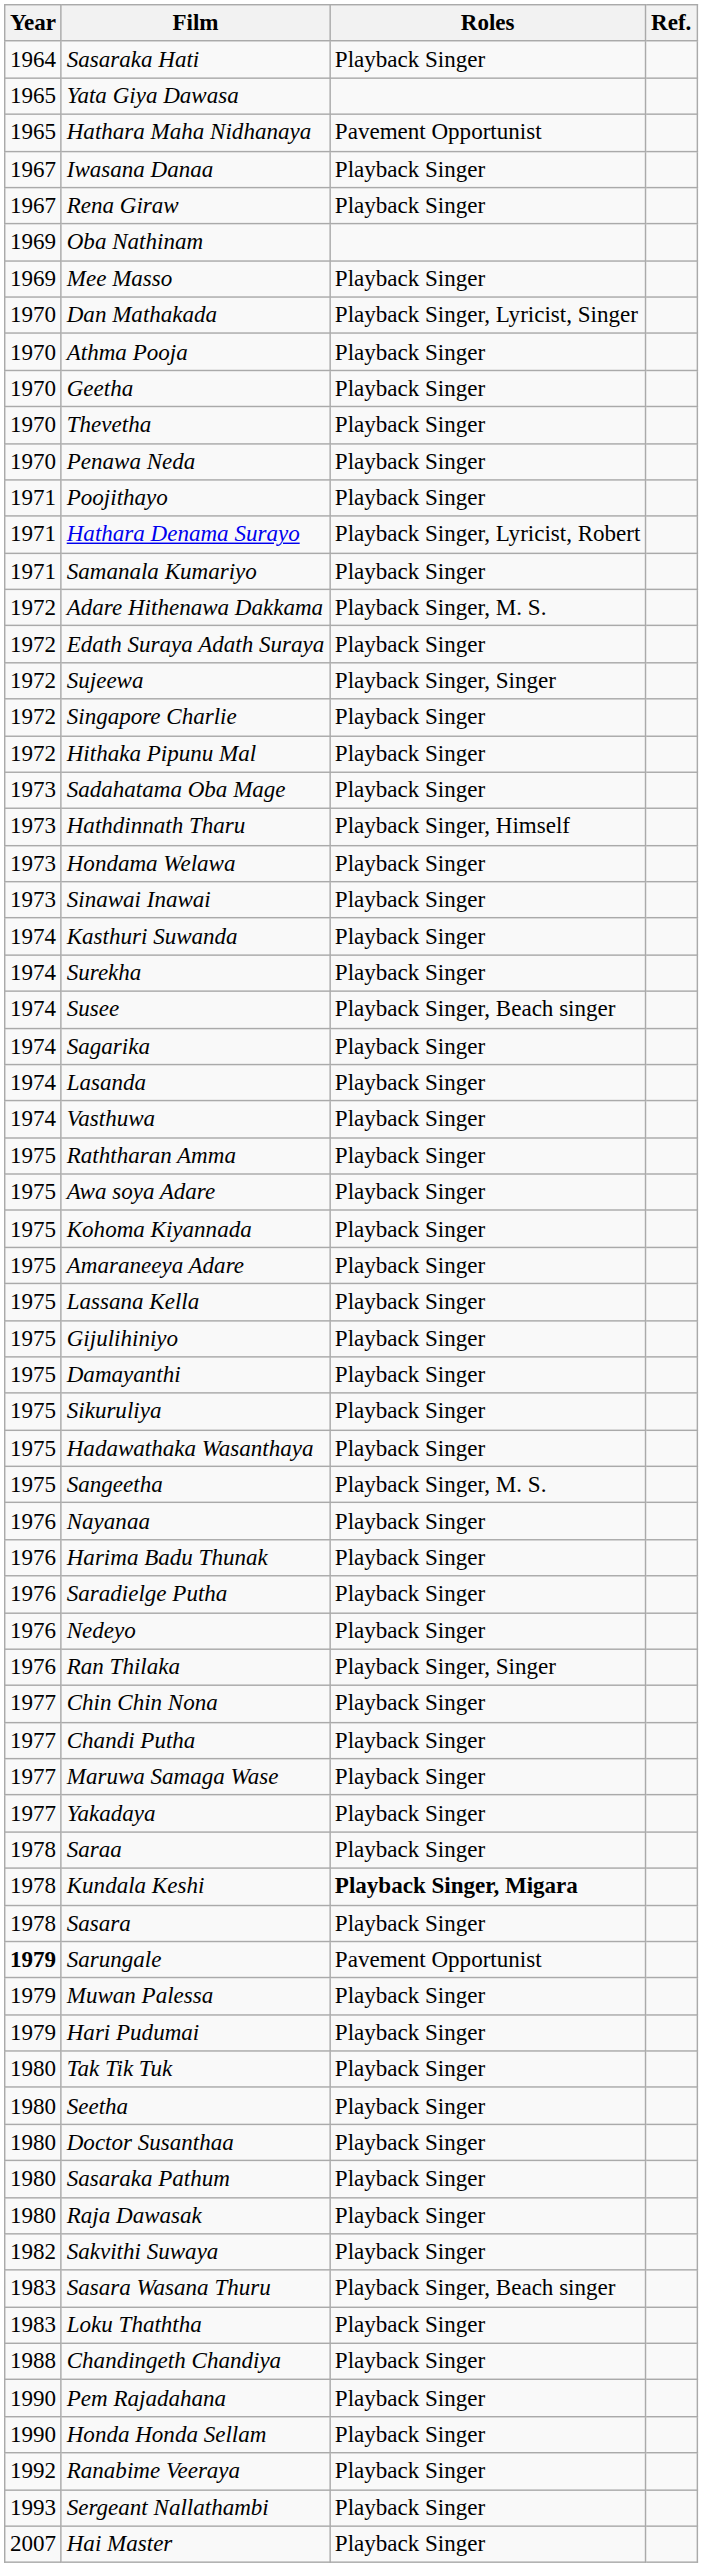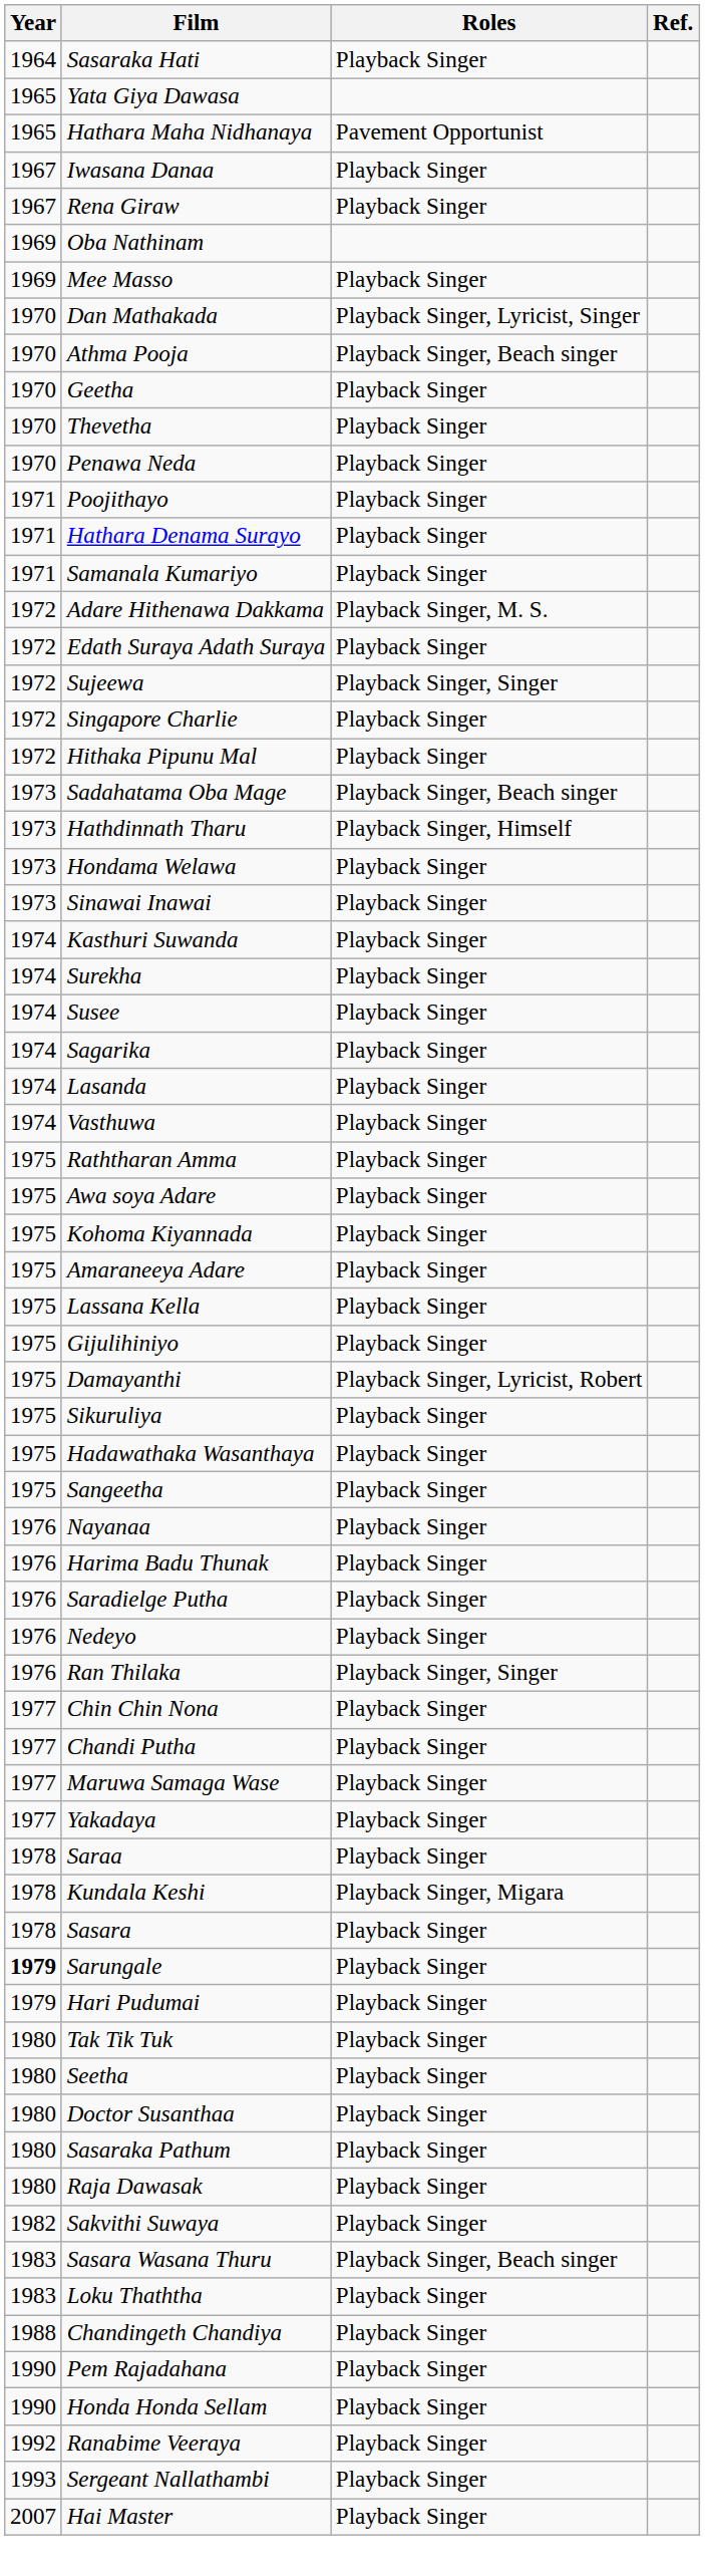Athma Pooja | Roles: Playback Singer -> Playback Singer, Beach singer
Hathara Denama Surayo | Roles: Playback Singer, Lyricist, Robert -> Playback Singer
Sadahatama Oba Mage | Roles: Playback Singer -> Playback Singer, Beach singer
Susee | Roles: Playback Singer, Beach singer -> Playback Singer
Damayanthi | Roles: Playback Singer -> Playback Singer, Lyricist, Robert
Sangeetha | Roles: Playback Singer, M. S. -> Playback Singer
Kundala Keshi | Roles: bold -> normal
Sarungale | Roles: Pavement Opportunist -> Playback Singer
- row: 1979 | Muwan Palessa | Playback Singer
